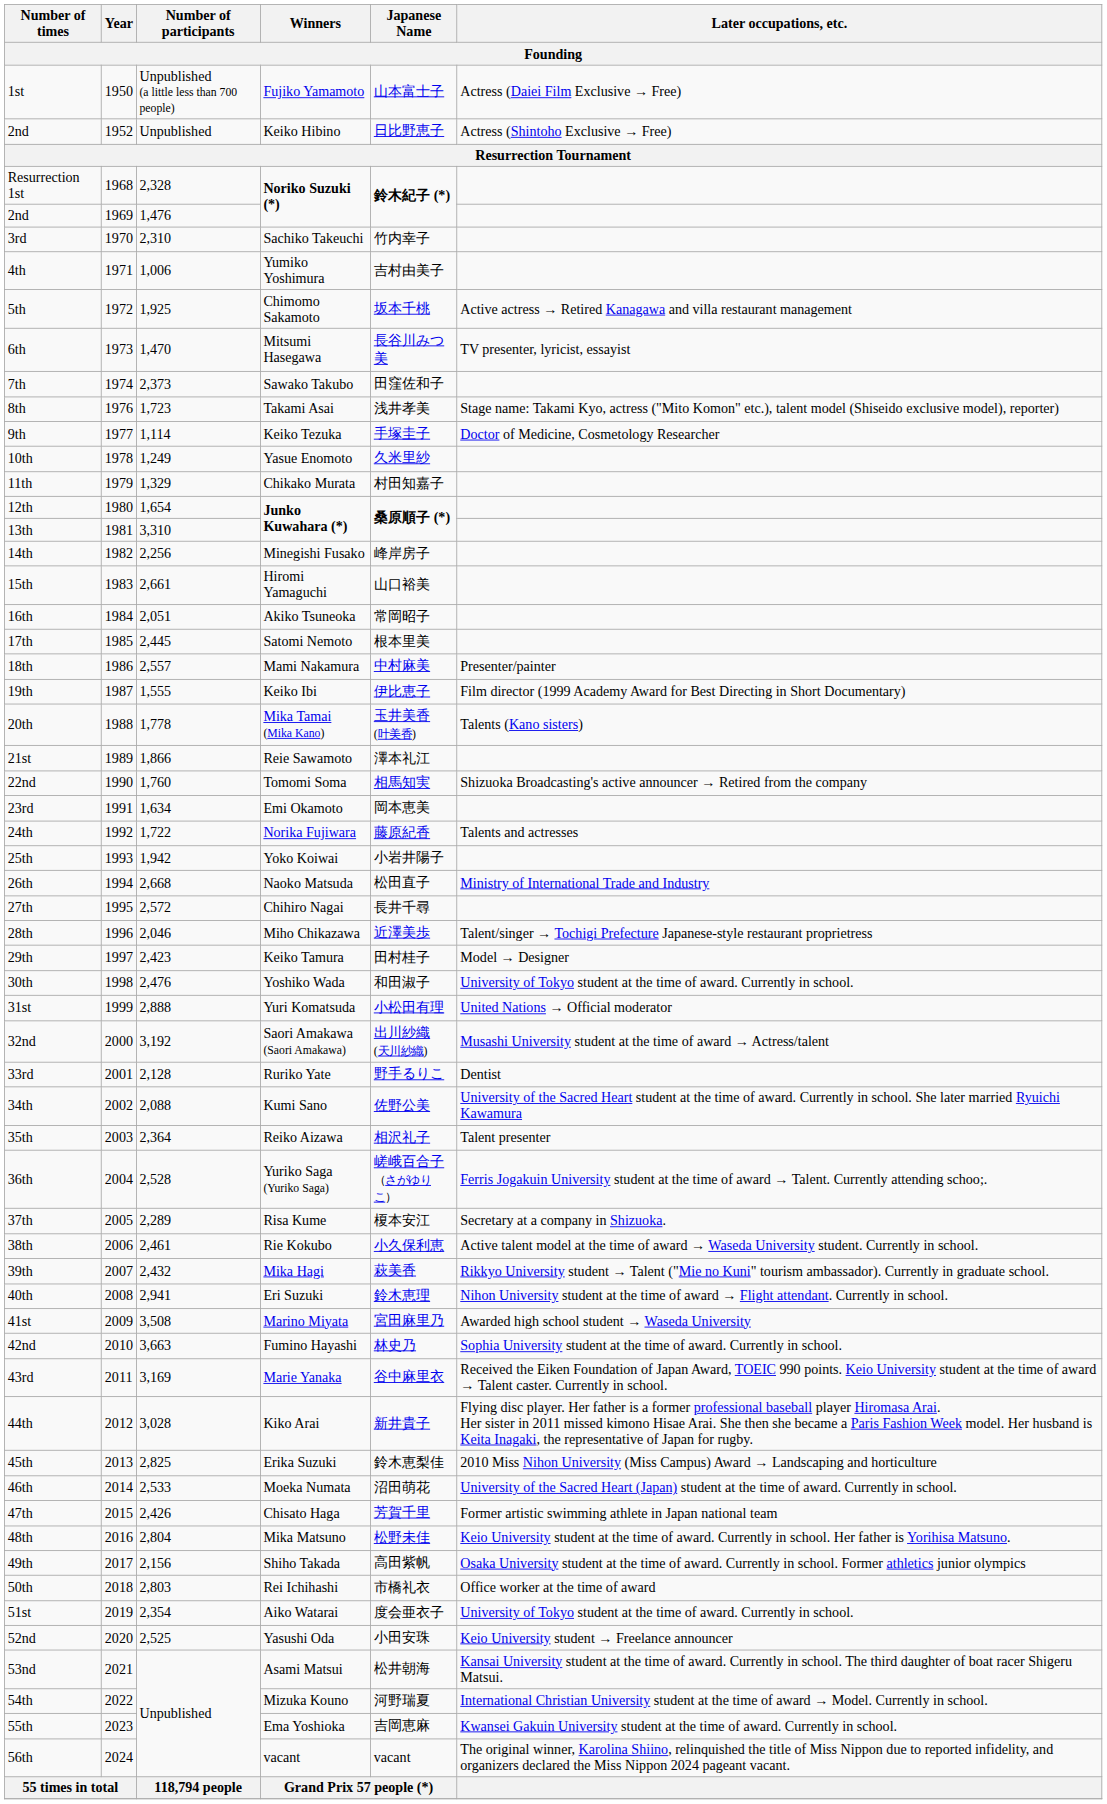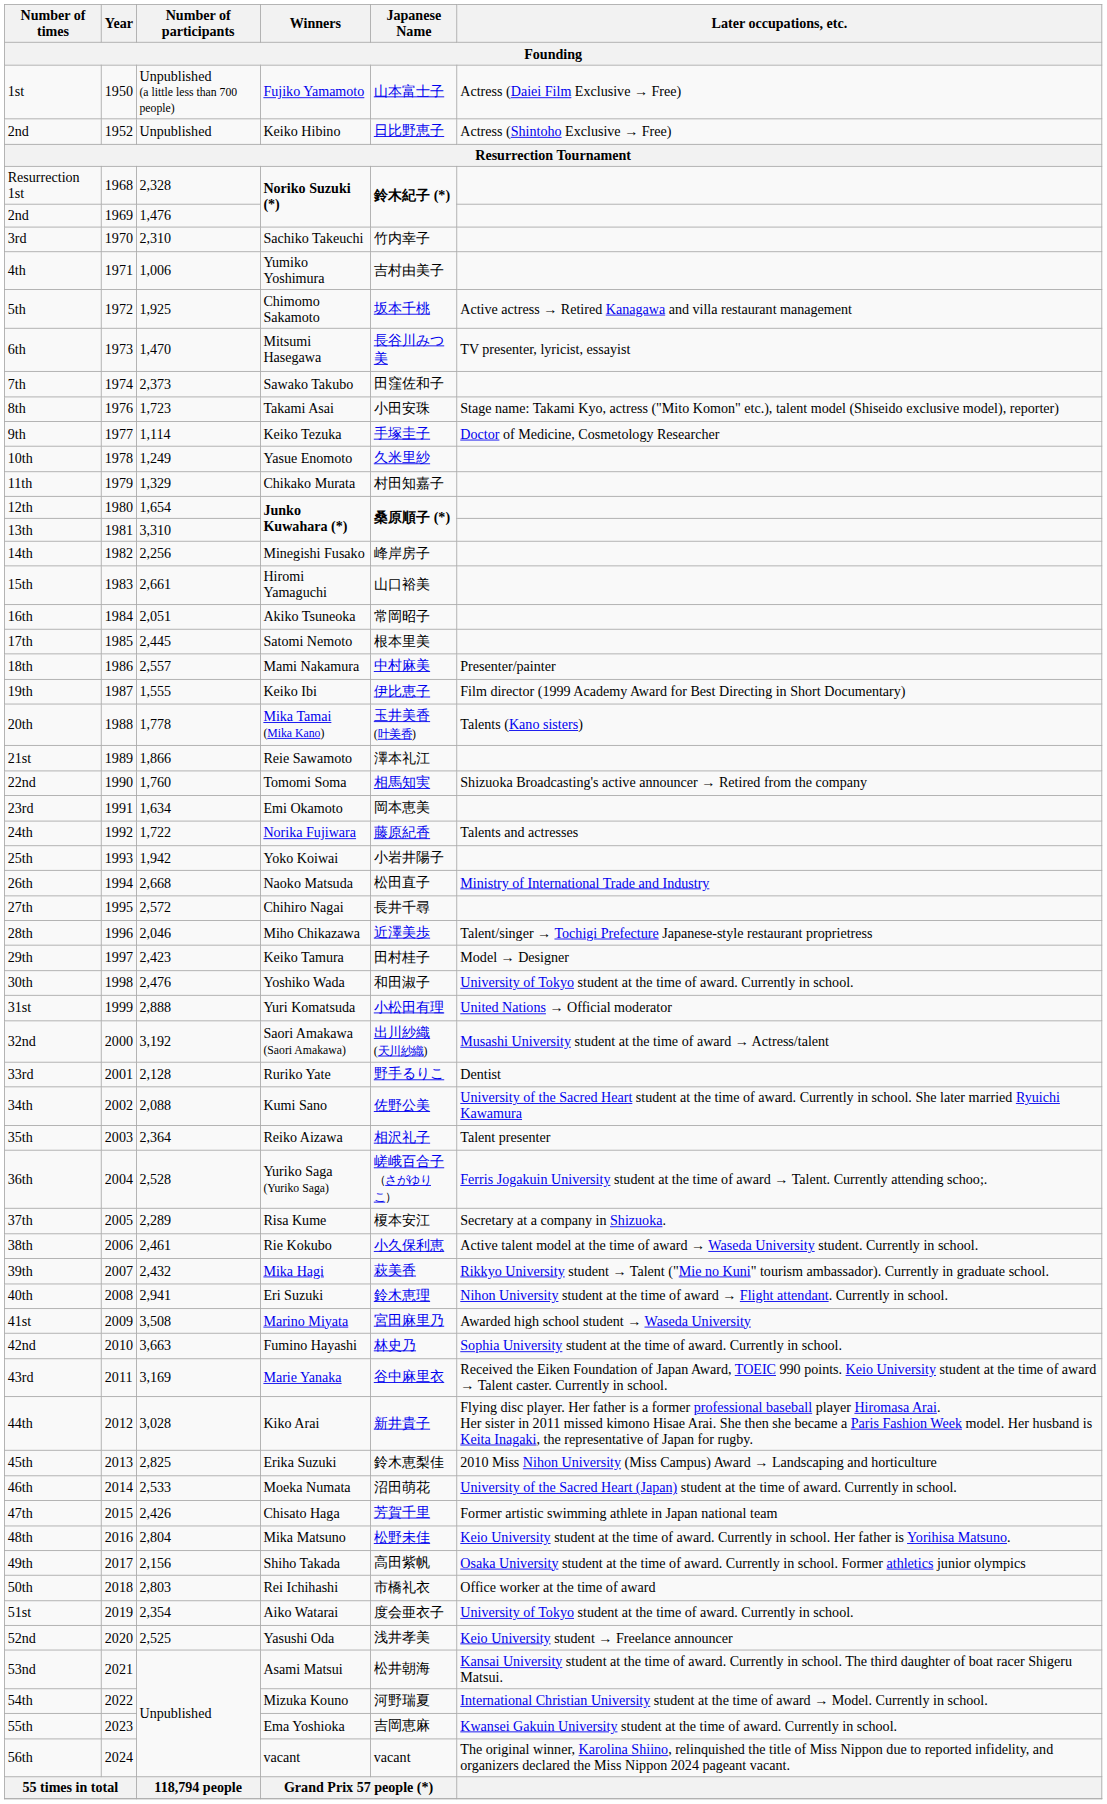8th | Japanese Name: 浅井孝美 -> 小田安珠
52nd | Japanese Name: 小田安珠 -> 浅井孝美
